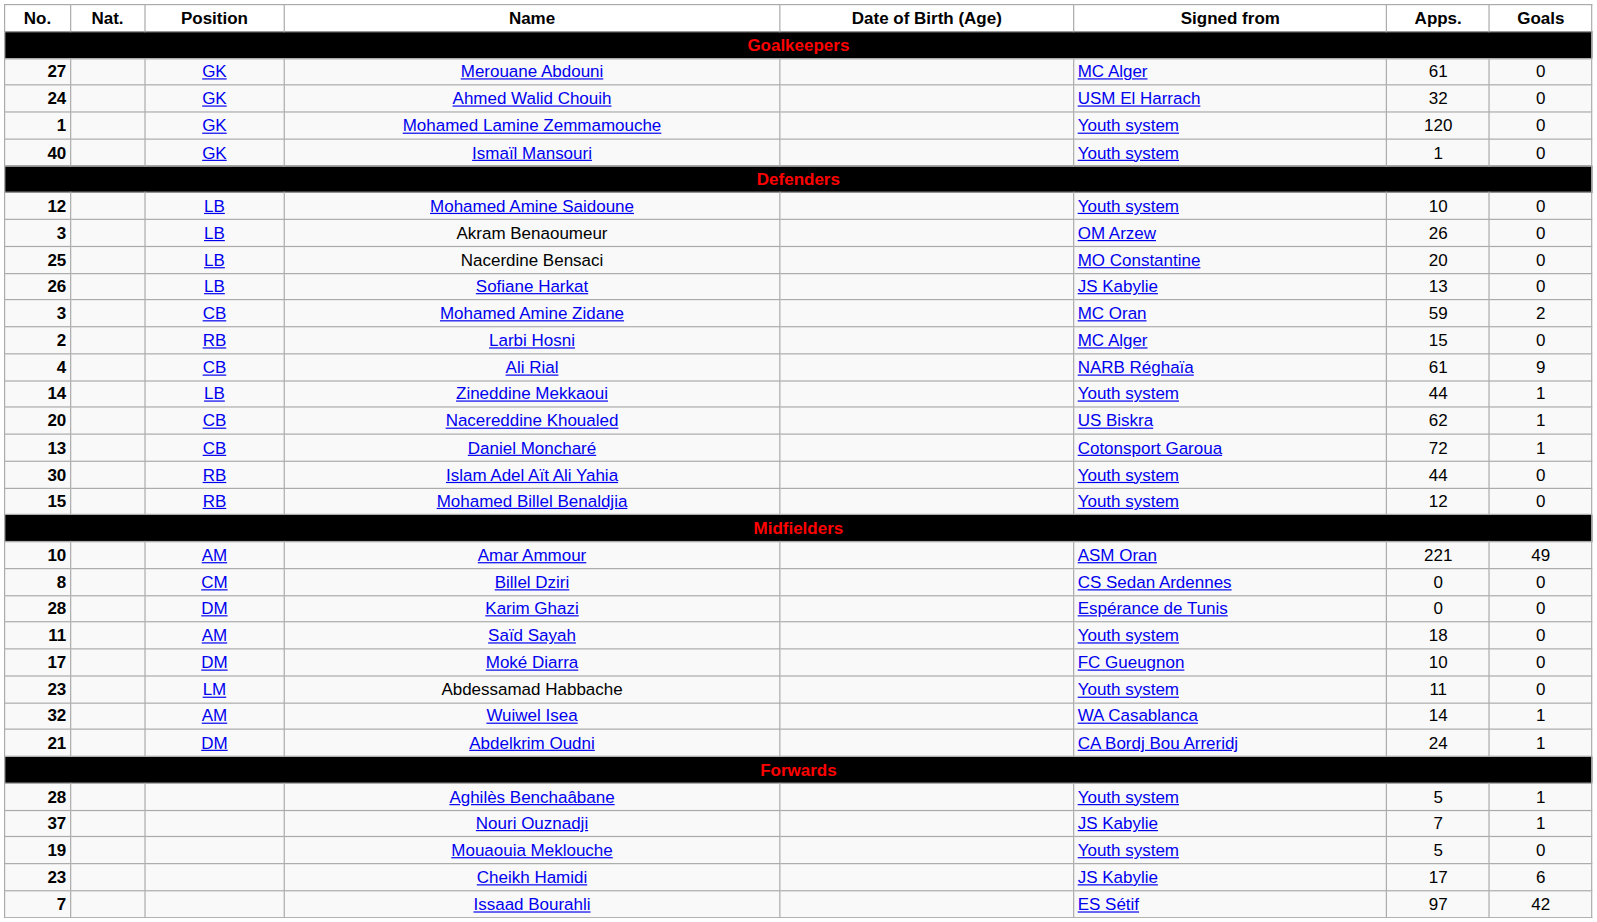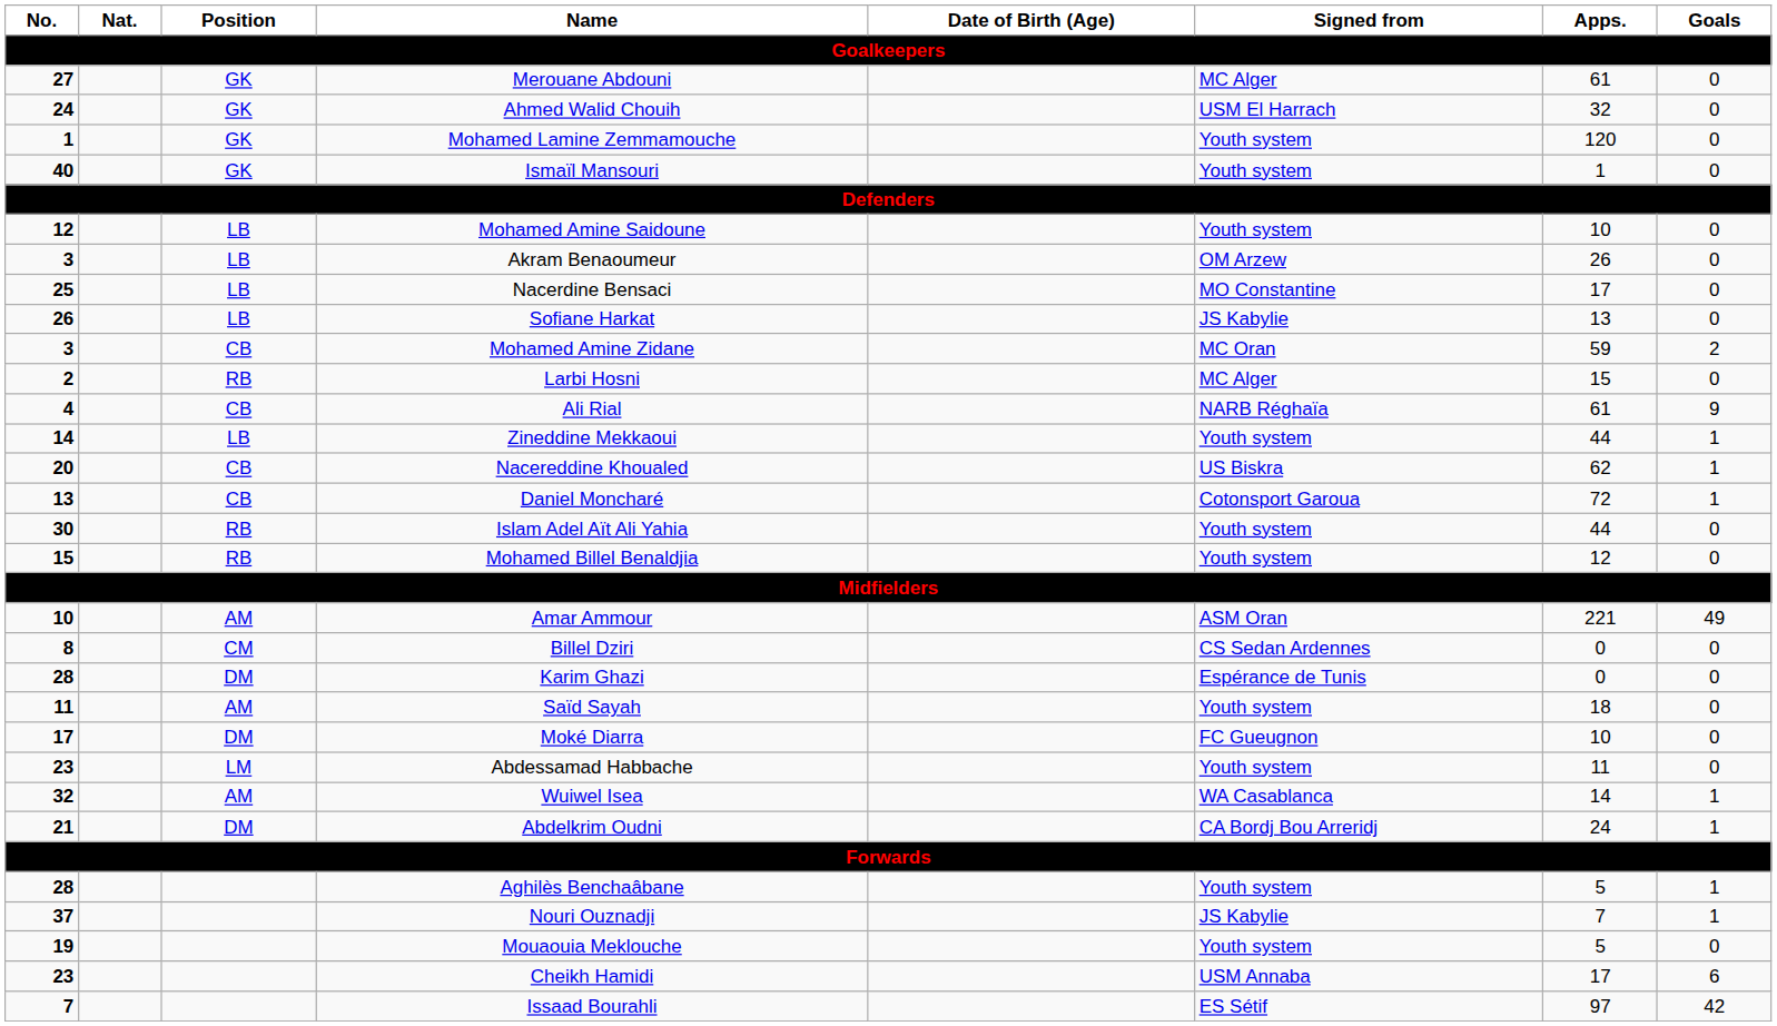Nacerdine Bensaci | Apps.: 20 -> 17
Cheikh Hamidi | Signed from: JS Kabylie -> USM Annaba
